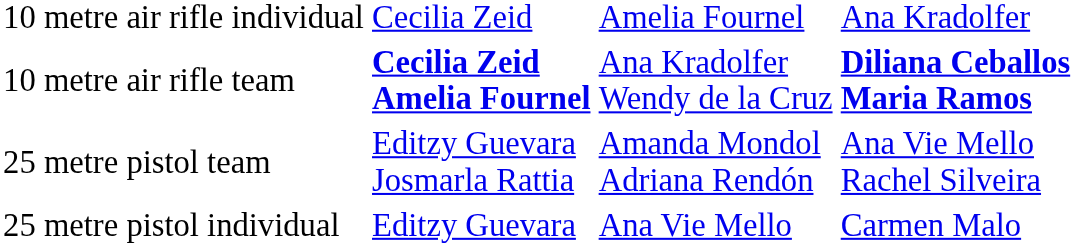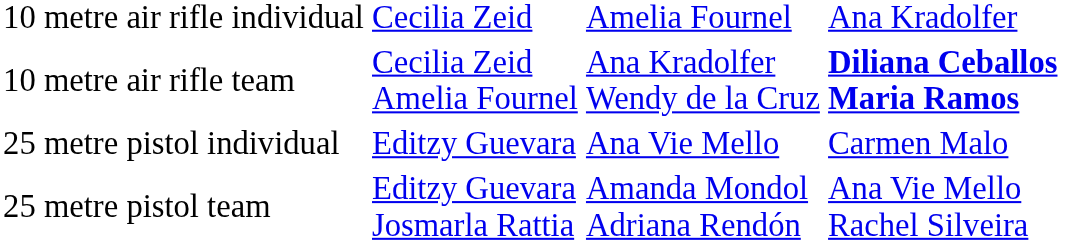10 metre air rifle team | column 2: bold -> normal
rows swapped: 25 metre pistol individual <-> 25 metre pistol team
